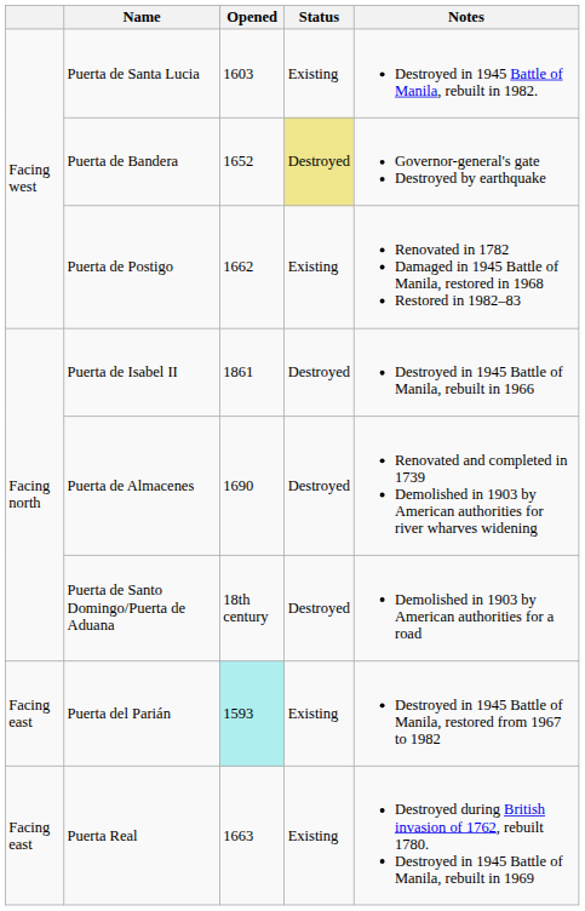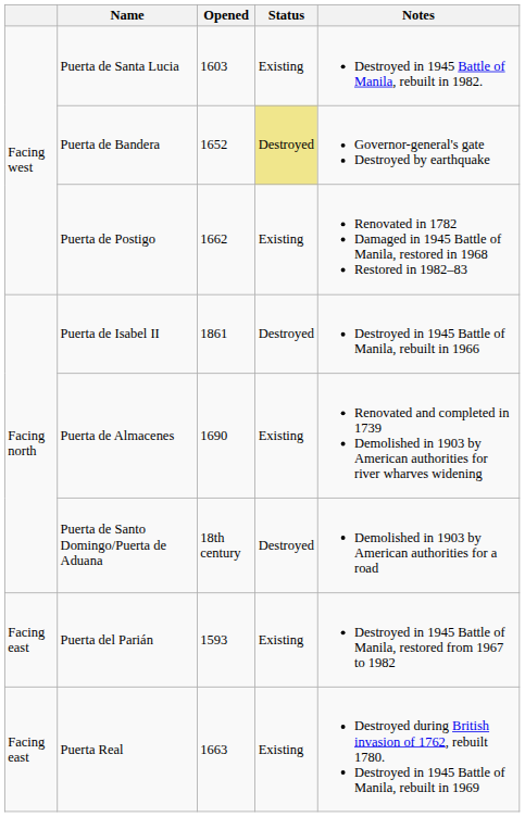Puerta de Almacenes | Status: Destroyed -> Existing
Puerta del Parián | Opened: paleturquoise background -> no background
